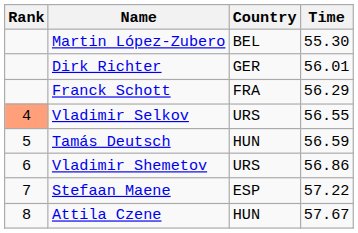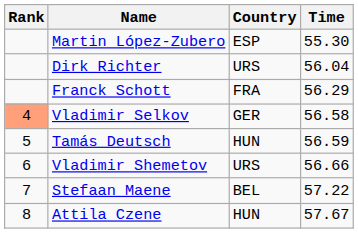Martin López-Zubero | Country: BEL -> ESP
Dirk Richter | Country: GER -> URS
Dirk Richter | Time: 56.01 -> 56.04
Vladimir Selkov | Country: URS -> GER
Vladimir Selkov | Time: 56.55 -> 56.58
Vladimir Shemetov | Time: 56.86 -> 56.66
Stefaan Maene | Country: ESP -> BEL
